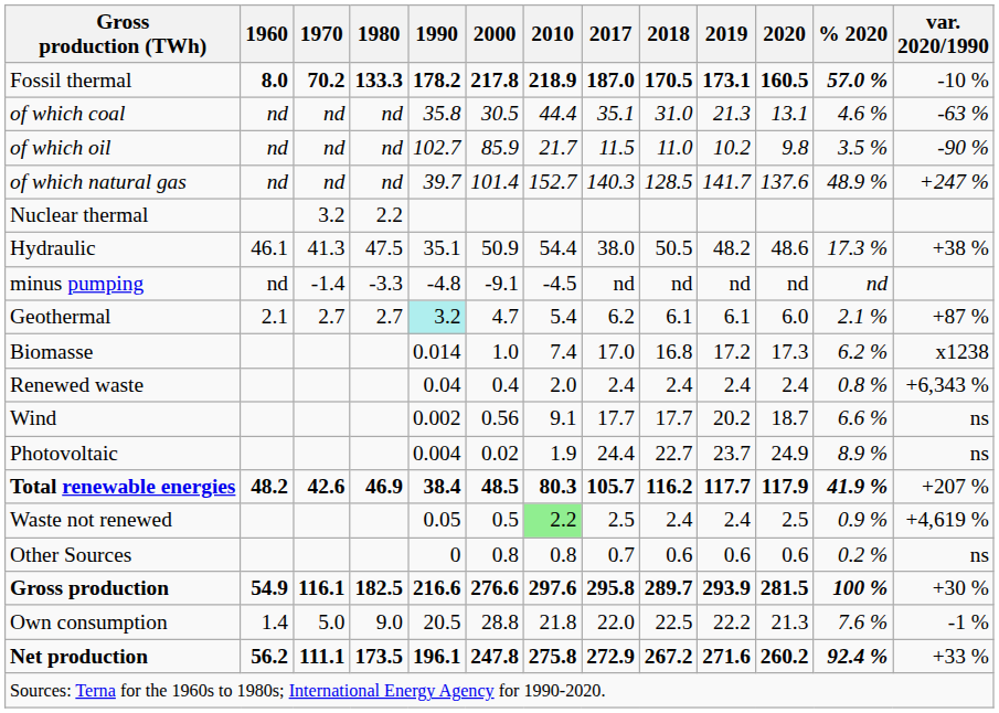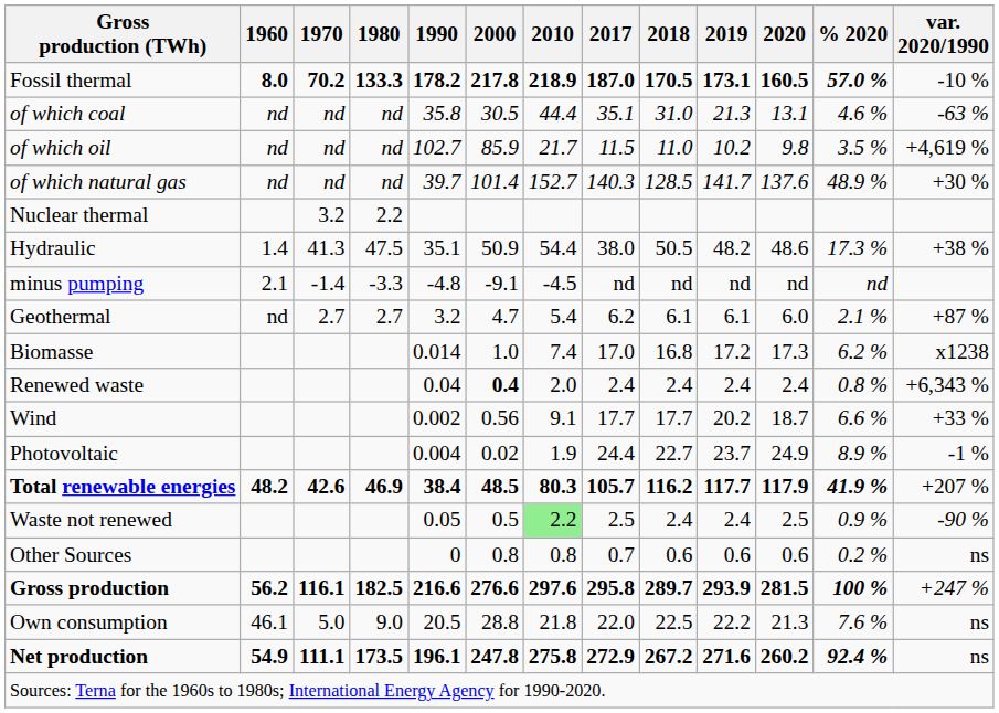of which oil | var. 2020/1990: -90 % -> +4,619 %
of which natural gas | var. 2020/1990: +247 % -> +30 %
Hydraulic | 1960: 46.1 -> 1.4
minus pumping | 1960: nd -> 2.1
Geothermal | 1960: 2.1 -> nd
Geothermal | 1990: paleturquoise background -> no background
Renewed waste | 2000: normal -> bold
Wind | var. 2020/1990: ns -> +33 %
Photovoltaic | var. 2020/1990: ns -> -1 %
Waste not renewed | var. 2020/1990: +4,619 % -> -90 %
Gross production | 1960: 54.9 -> 56.2
Gross production | var. 2020/1990: +30 % -> +247 %
Own consumption | 1960: 1.4 -> 46.1
Own consumption | var. 2020/1990: -1 % -> ns
Net production | 1960: 56.2 -> 54.9
Net production | var. 2020/1990: +33 % -> ns
